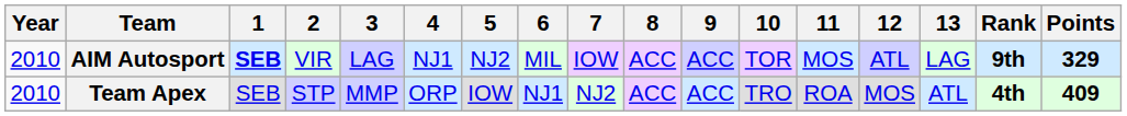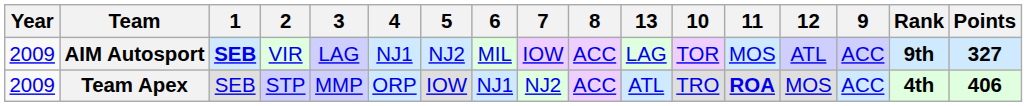columns swapped: 9 <-> 13
AIM Autosport | Year: 2010 -> 2009
AIM Autosport | Points: 329 -> 327
Team Apex | Year: 2010 -> 2009
Team Apex | 11: normal -> bold
Team Apex | Points: 409 -> 406
